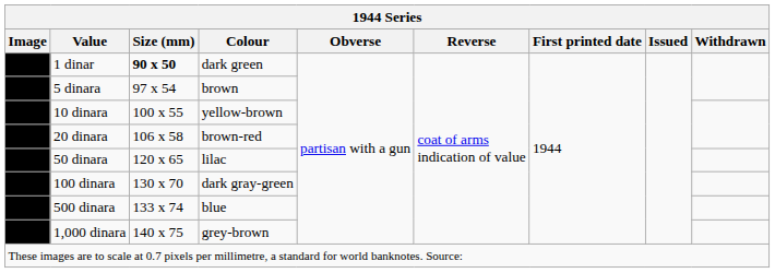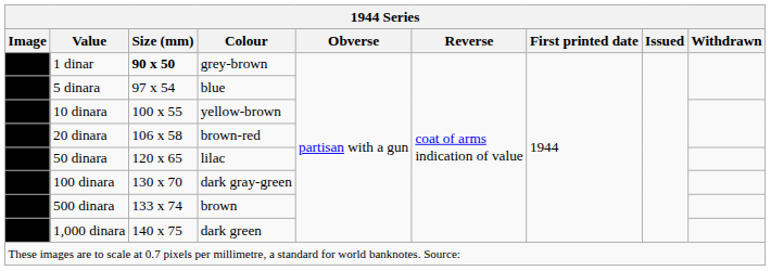1 dinar | Colour: dark green -> grey-brown
5 dinara | Colour: brown -> blue
500 dinara | Colour: blue -> brown
1,000 dinara | Colour: grey-brown -> dark green
